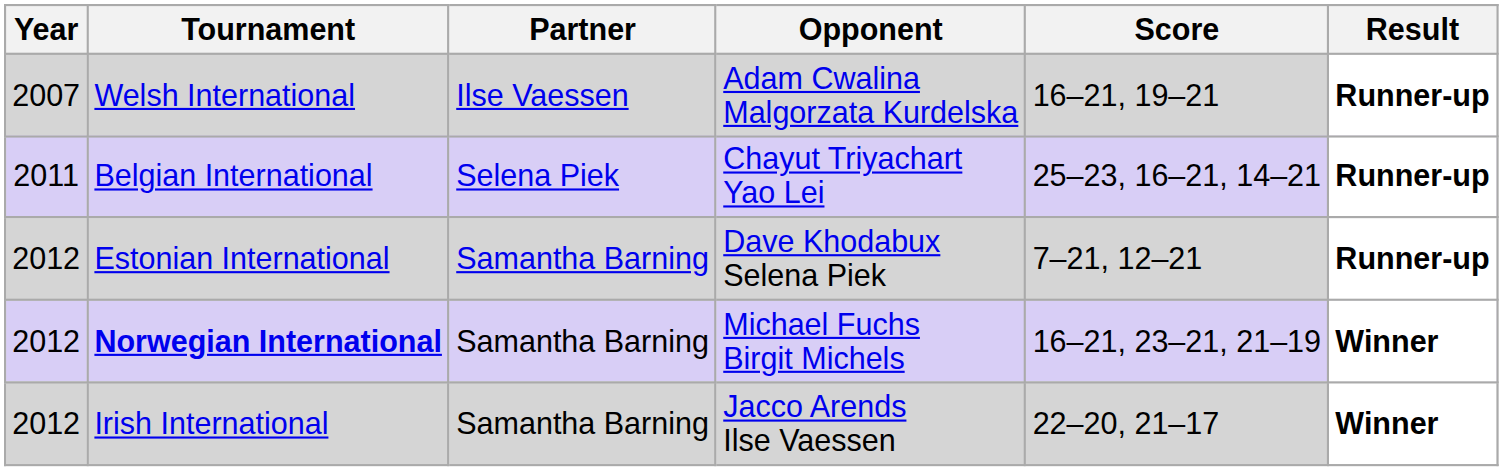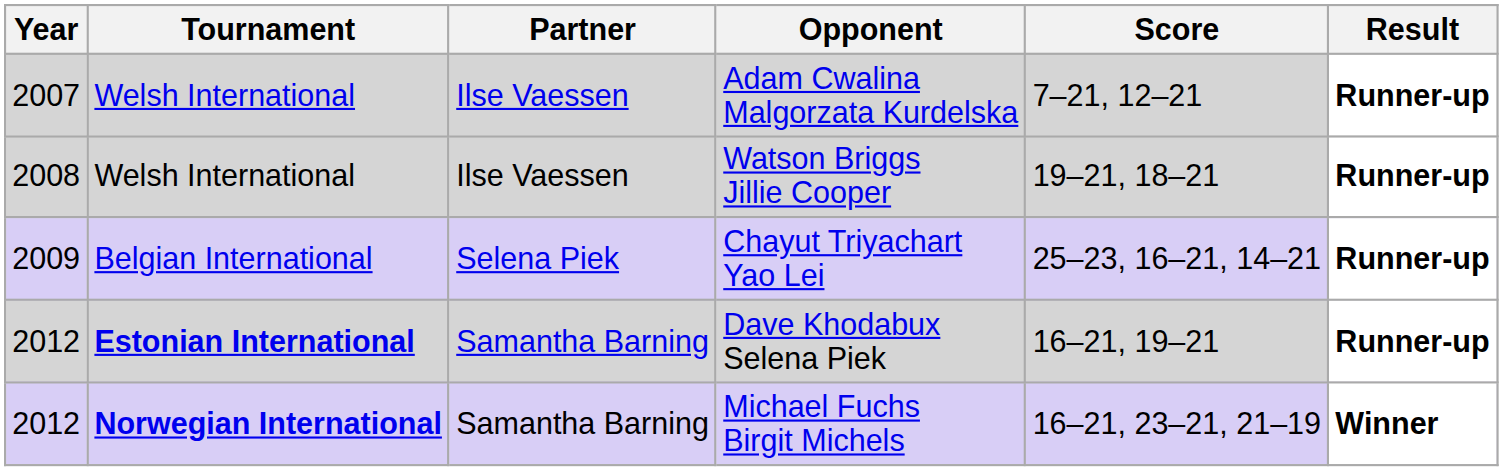Adam Cwalina Malgorzata Kurdelska | Score: 16–21, 19–21 -> 7–21, 12–21
+ row: 2008 | Welsh International | Ilse Vaessen | Watson Briggs Jillie Cooper | 19–21, 18–21 | Runner-up
Chayut Triyachart Yao Lei | Year: 2011 -> 2009
Dave Khodabux Selena Piek | Tournament: normal -> bold
Dave Khodabux Selena Piek | Score: 7–21, 12–21 -> 16–21, 19–21
- row: 2012 | Irish International | Samantha Barning | Jacco Arends Ilse Vaessen | 22–20, 21–17 | Winner
